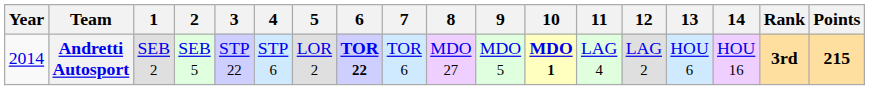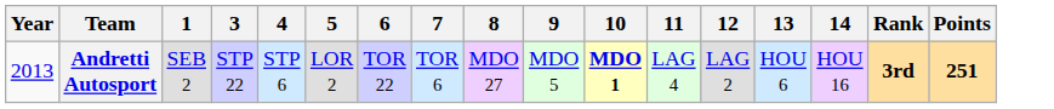- column: 2 | SEB 5
Andretti Autosport | Year: 2014 -> 2013
Andretti Autosport | 6: bold -> normal
Andretti Autosport | Points: 215 -> 251
